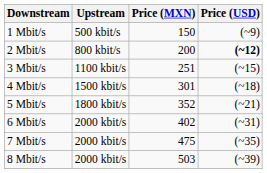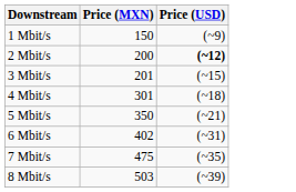- column: Upstream | 500 kbit/s | 800 kbit/s | 1100 kbit/s | 1500 kbit/s | 1800 kbit/s | 2000 kbit/s | 2000 kbit/s | 2000 kbit/s
3 Mbit/s | Price (MXN): 251 -> 201
5 Mbit/s | Price (MXN): 352 -> 350
